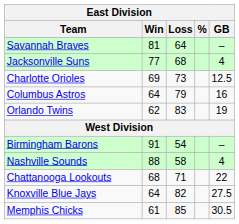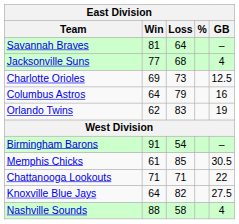rows swapped: Nashville Sounds <-> Memphis Chicks
Chattanooga Lookouts | Win: 68 -> 71
